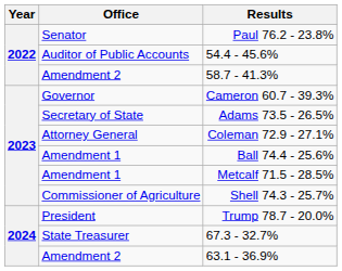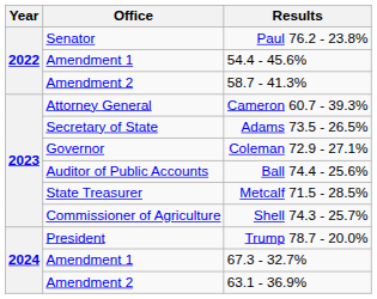54.4 - 45.6% | Office: Auditor of Public Accounts -> Amendment 1
Cameron 60.7 - 39.3% | Office: Governor -> Attorney General
Coleman 72.9 - 27.1% | Office: Attorney General -> Governor
Ball 74.4 - 25.6% | Office: Amendment 1 -> Auditor of Public Accounts
Metcalf 71.5 - 28.5% | Office: Amendment 1 -> State Treasurer
67.3 - 32.7% | Office: State Treasurer -> Amendment 1
